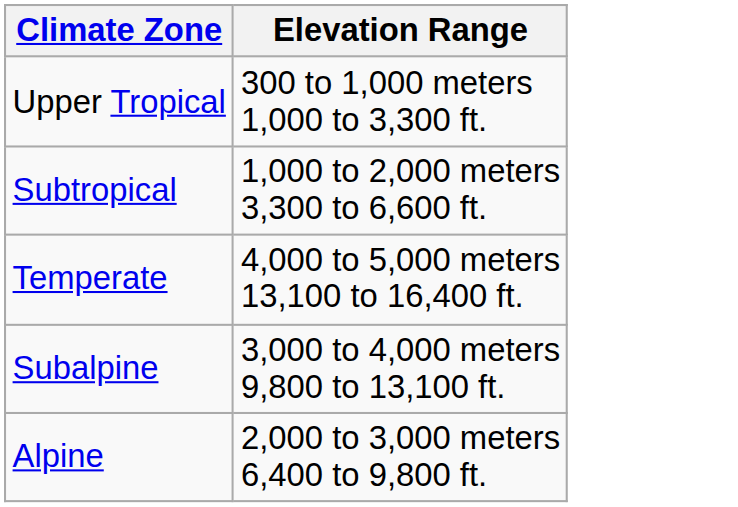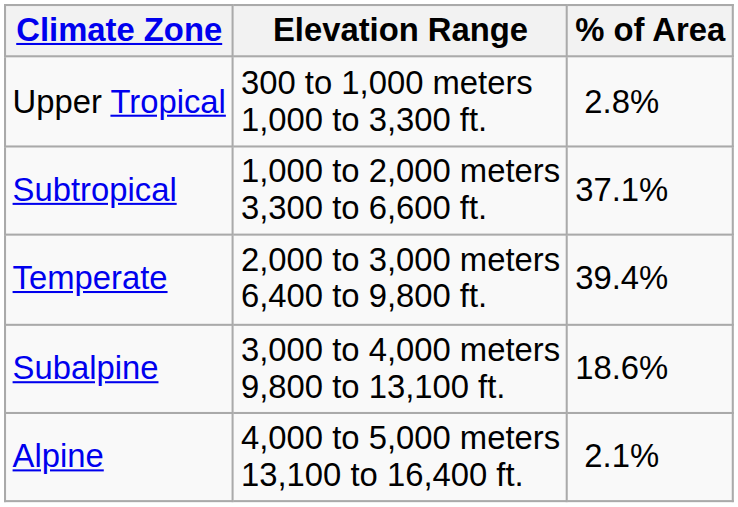+ column: % of Area | 2.8% | 37.1% | 39.4% | 18.6% | 2.1%
Temperate | Elevation Range: 4,000 to 5,000 meters 13,100 to 16,400 ft. -> 2,000 to 3,000 meters 6,400 to 9,800 ft.
Alpine | Elevation Range: 2,000 to 3,000 meters 6,400 to 9,800 ft. -> 4,000 to 5,000 meters 13,100 to 16,400 ft.
